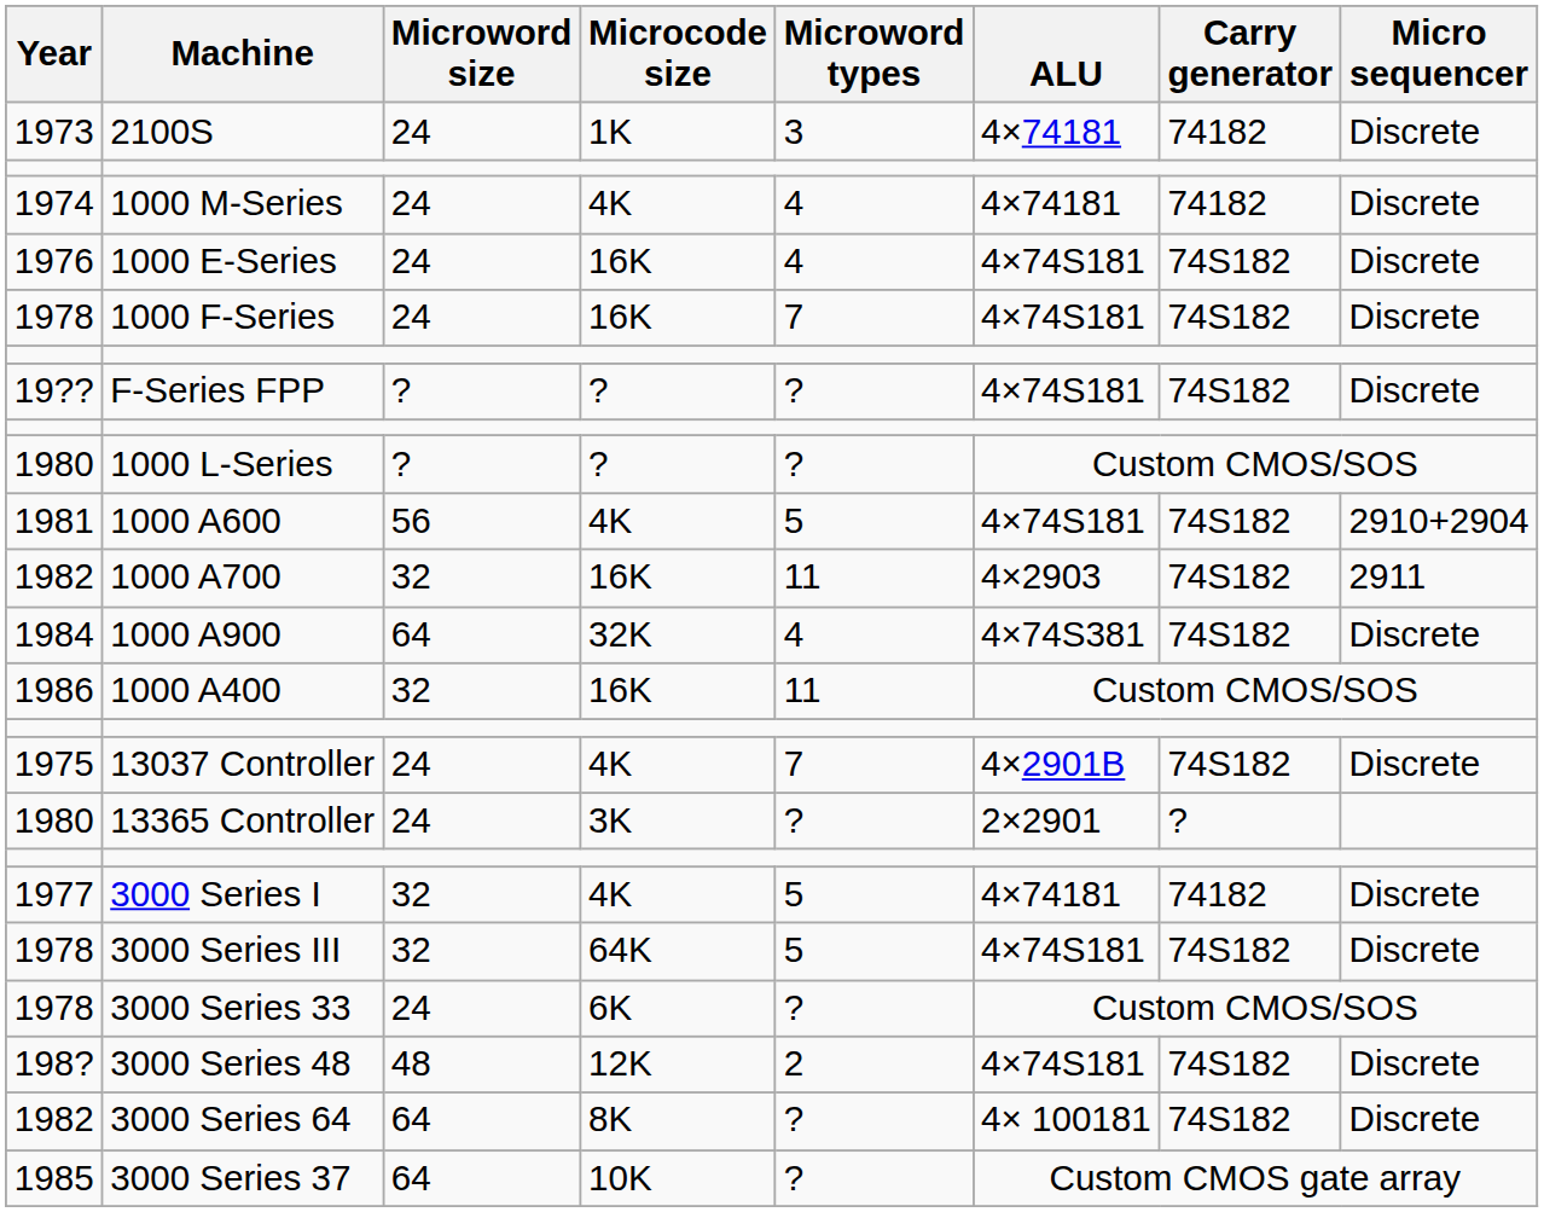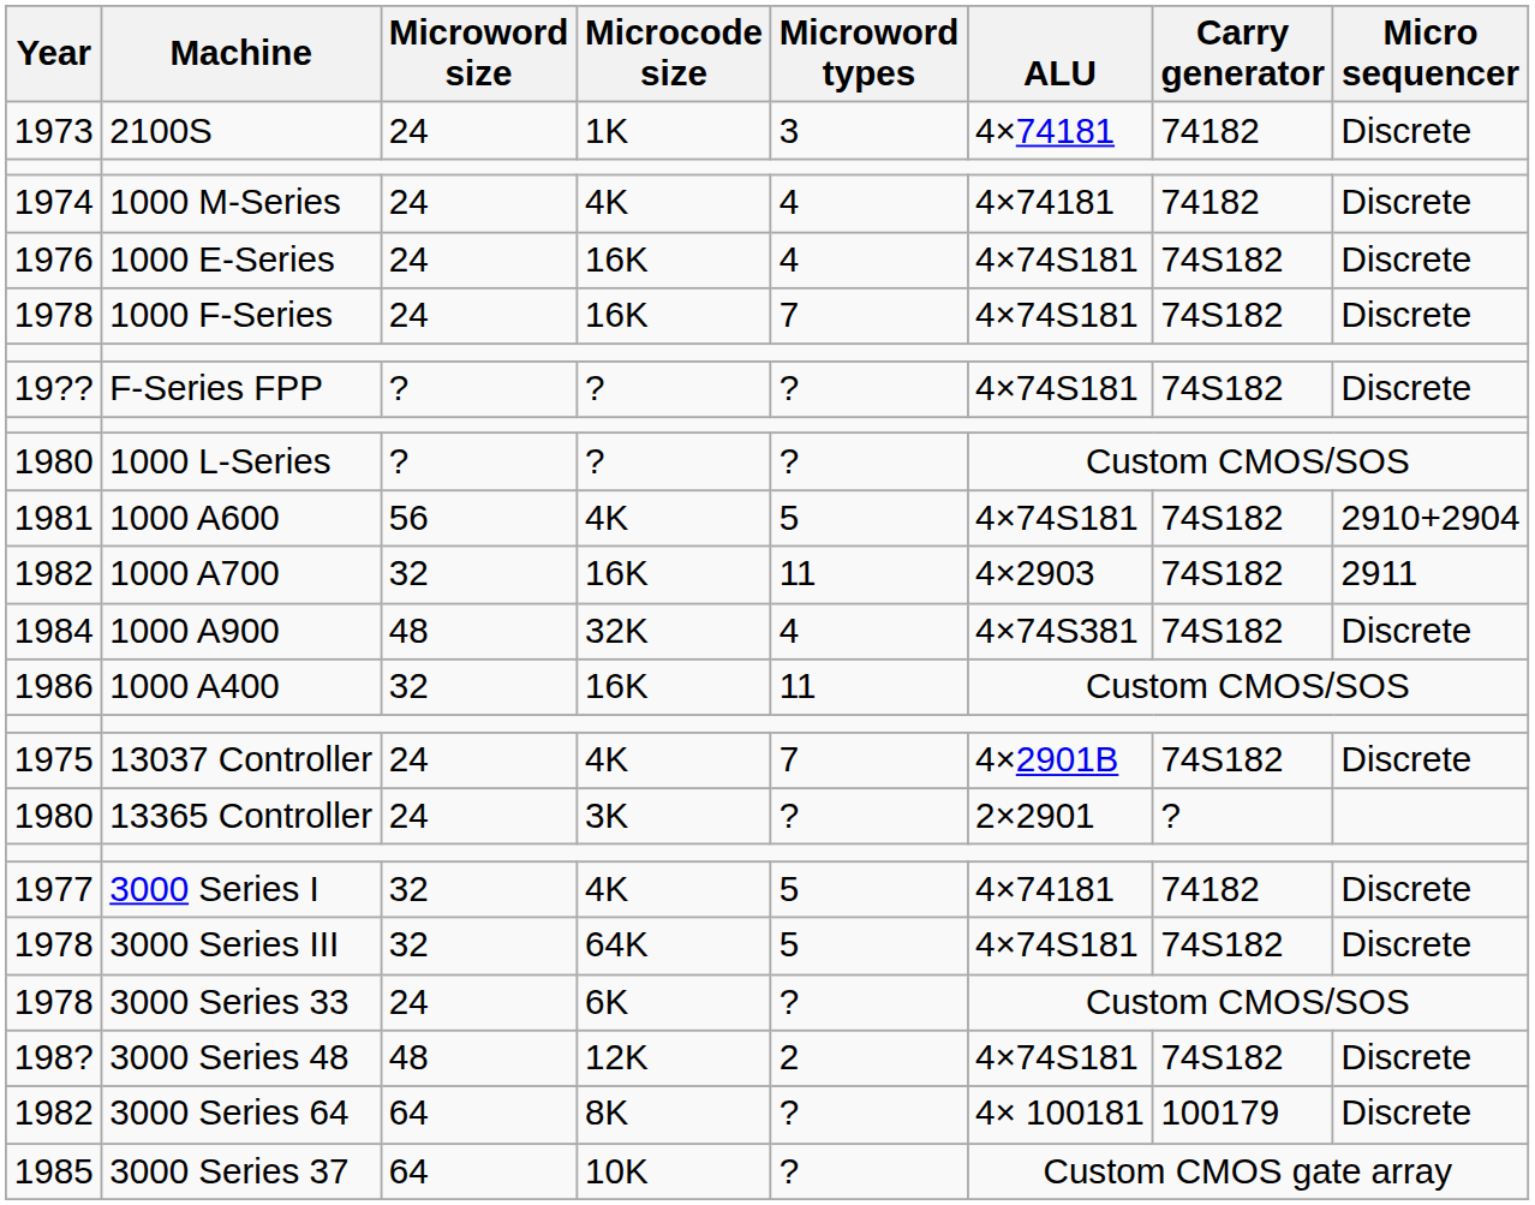1000 A900 | Microword size: 64 -> 48
3000 Series 64 | Carry generator: 74S182 -> 100179
